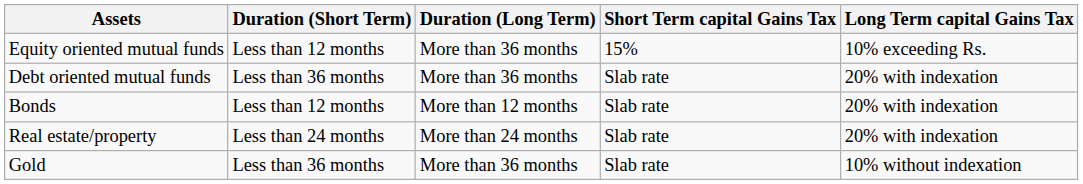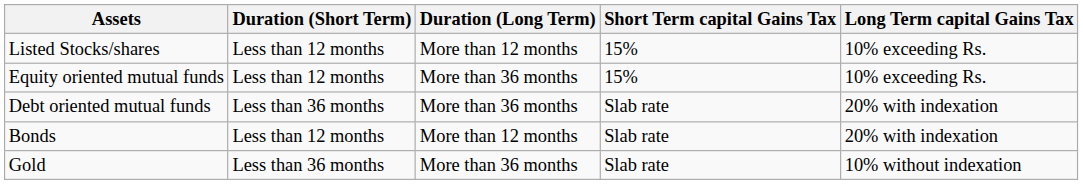+ row: Listed Stocks/shares | Less than 12 months | More than 12 months | 15% | 10% exceeding Rs.
- row: Real estate/property | Less than 24 months | More than 24 months | Slab rate | 20% with indexation
